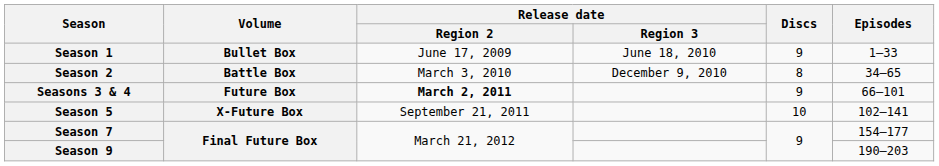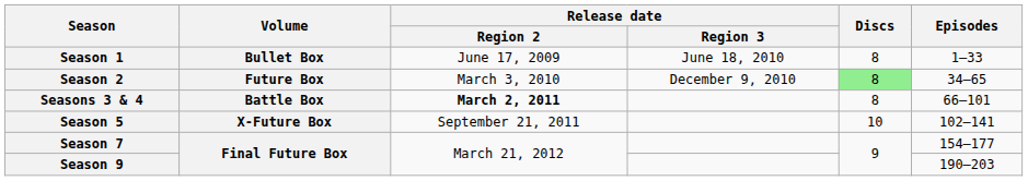Season 1 | Discs: 9 -> 8
Season 2 | Volume: Battle Box -> Future Box
Season 2 | Discs: no background -> lightgreen background
Seasons 3 & 4 | Volume: Future Box -> Battle Box
Seasons 3 & 4 | Discs: 9 -> 8
